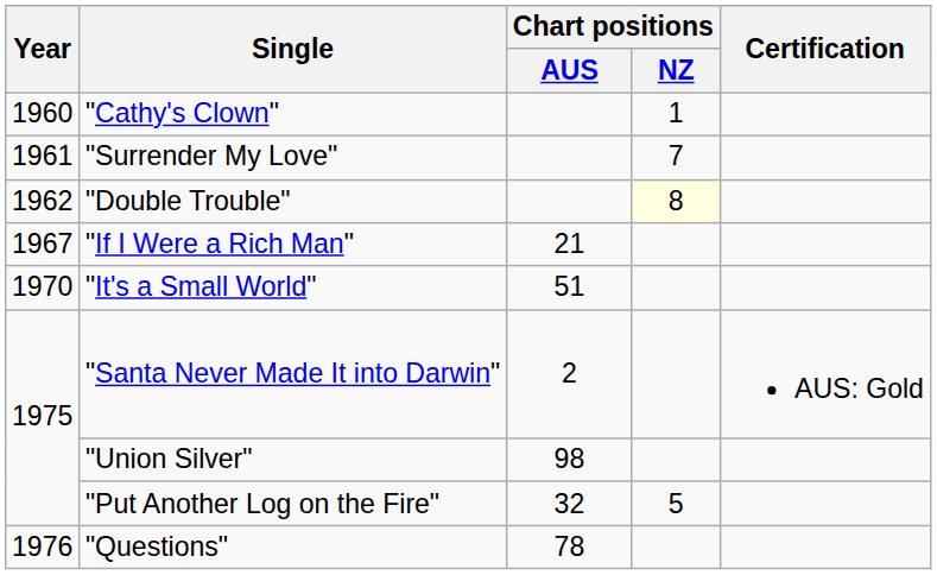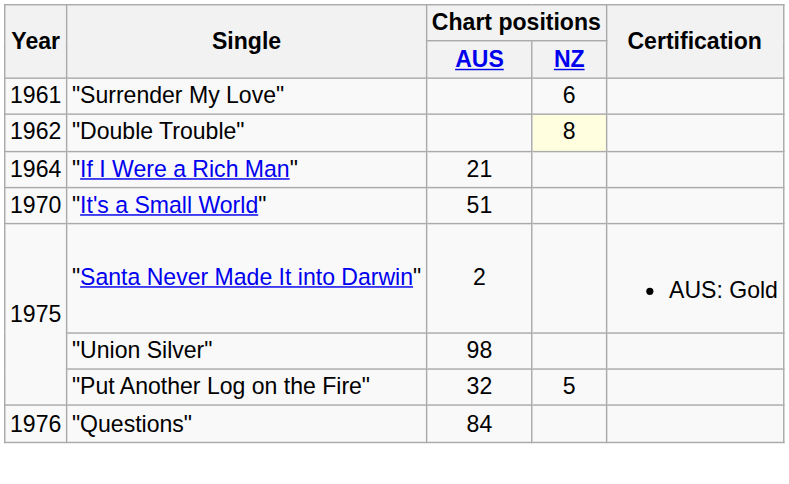- row: 1960 | "Cathy's Clown" | 1
"Surrender My Love" | Chart positions / NZ: 7 -> 6
"If I Were a Rich Man" | Year: 1967 -> 1964
"Questions" | Chart positions / AUS: 78 -> 84
